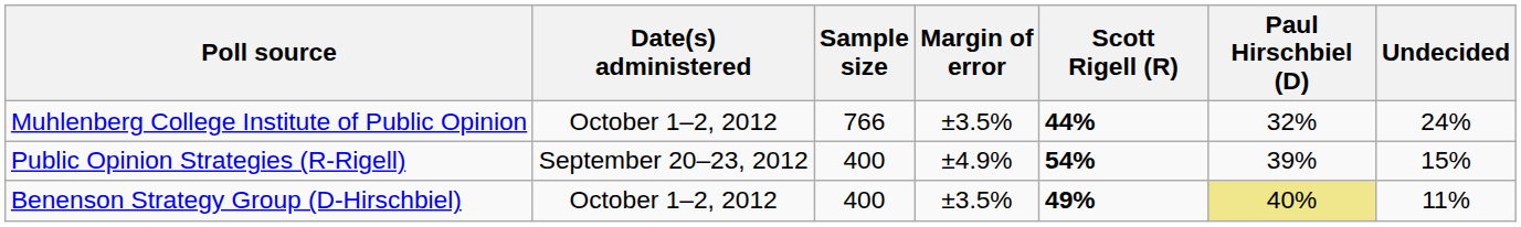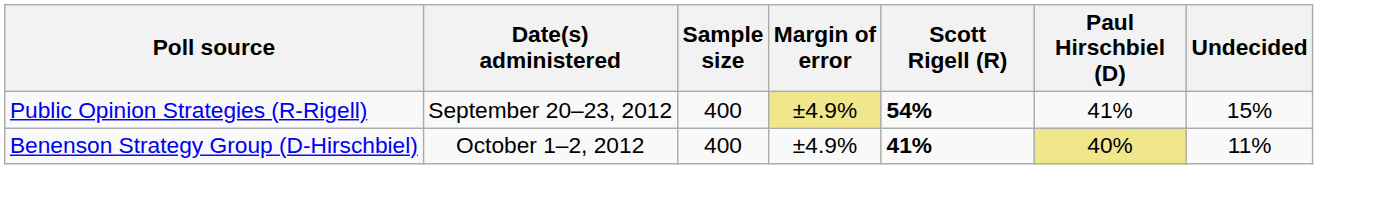- row: Muhlenberg College Institute of Public Opinion | October 1–2, 2012 | 766 | ±3.5% | 44% | 32% | 24%
Public Opinion Strategies (R-Rigell) | Margin of error: no background -> khaki background
Public Opinion Strategies (R-Rigell) | Paul Hirschbiel (D): 39% -> 41%
Benenson Strategy Group (D-Hirschbiel) | Margin of error: ±3.5% -> ±4.9%
Benenson Strategy Group (D-Hirschbiel) | Scott Rigell (R): 49% -> 41%
